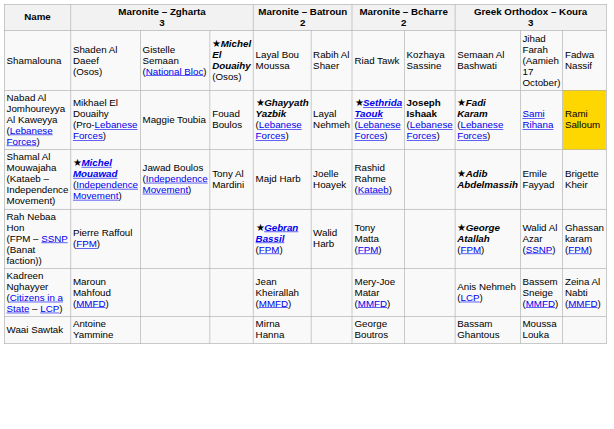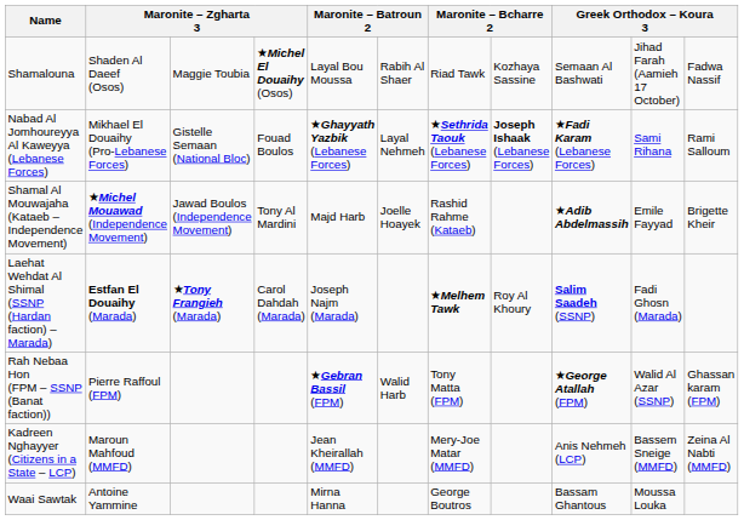Shamalouna | column 3: Gistelle Semaan (National Bloc) -> Maggie Toubia
Nabad Al Jomhoureyya Al Kaweyya (Lebanese Forces) | column 3: Maggie Toubia -> Gistelle Semaan (National Bloc)
Nabad Al Jomhoureyya Al Kaweyya (Lebanese Forces) | column 11: gold background -> no background
+ row: Laehat Wehdat Al Shimal (SSNP (Hardan faction) – Marada) | Estfan El Douaihy (Marada) | ★Tony Frangieh (Marada) | Carol Dahdah (Marada) | Joseph Najm (Marada) | ★Melhem Tawk | Roy Al Khoury | Salim Saadeh (SSNP) | Fadi Ghosn (Marada)
